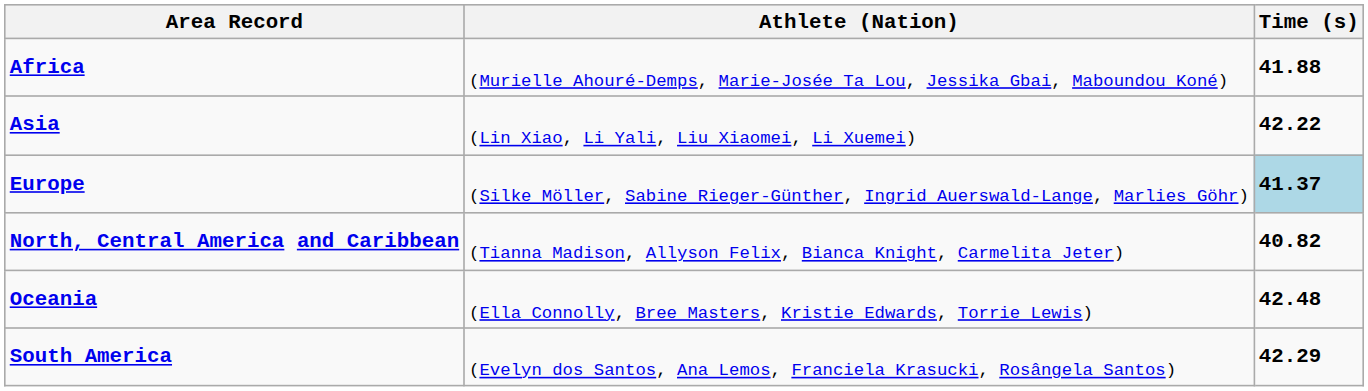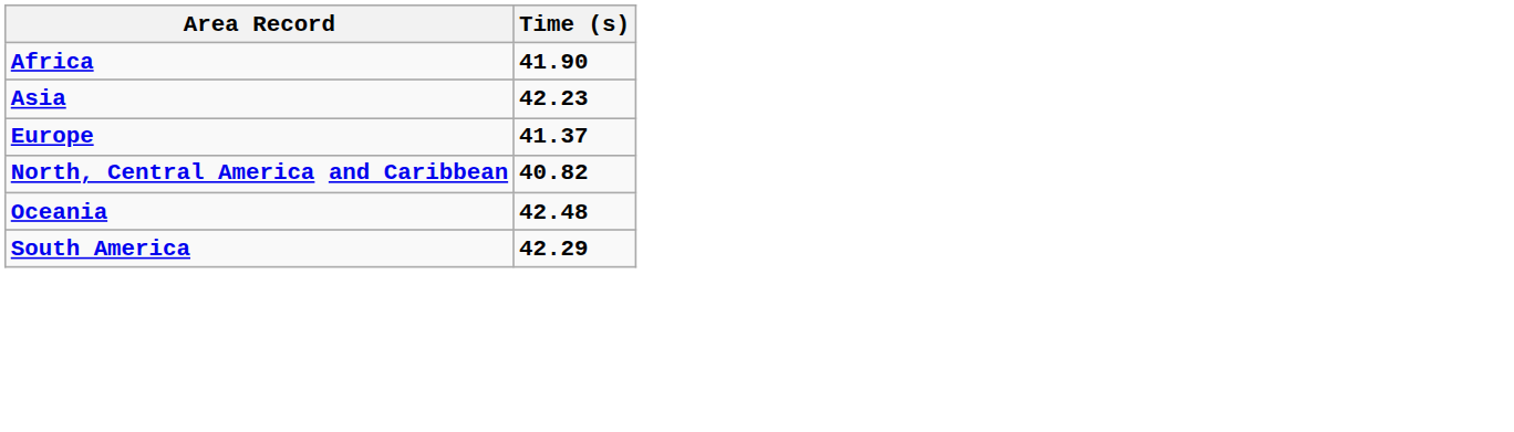- column: Athlete (Nation) | (Murielle Ahouré-Demps, Marie-Josée Ta Lou, Jessika Gbai, Maboundou Koné) | (Lin Xiao, Li Yali, Liu Xiaomei, Li Xuemei) | (Silke Möller, Sabine Rieger-Günther, Ingrid Auerswald-Lange, Marlies Göhr) | (Tianna Madison, Allyson Felix, Bianca Knight, Carmelita Jeter) | (Ella Connolly, Bree Masters, Kristie Edwards, Torrie Lewis) | (Evelyn dos Santos, Ana Lemos, Franciela Krasucki, Rosângela Santos)
Africa | Time (s): 41.88 -> 41.90
Asia | Time (s): 42.22 -> 42.23
Europe | Time (s): lightblue background -> no background
